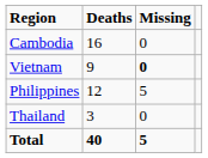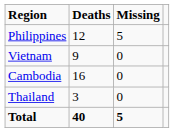rows swapped: Philippines <-> Cambodia
Vietnam | Missing: bold -> normal
